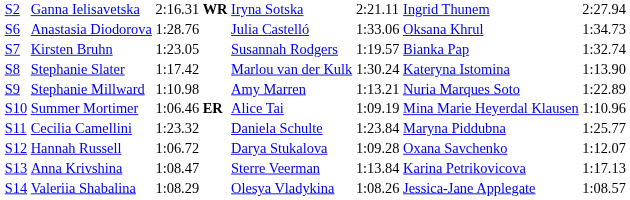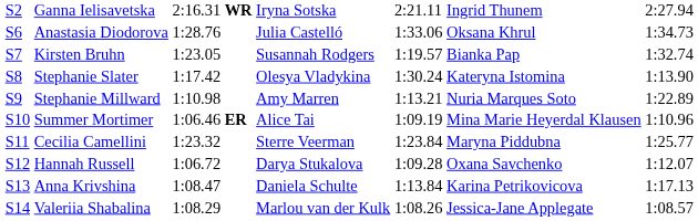Stephanie Slater | column 4: Marlou van der Kulk -> Olesya Vladykina
Cecilia Camellini | column 4: Daniela Schulte -> Sterre Veerman
Anna Krivshina | column 4: Sterre Veerman -> Daniela Schulte
Valeriia Shabalina | column 4: Olesya Vladykina -> Marlou van der Kulk
